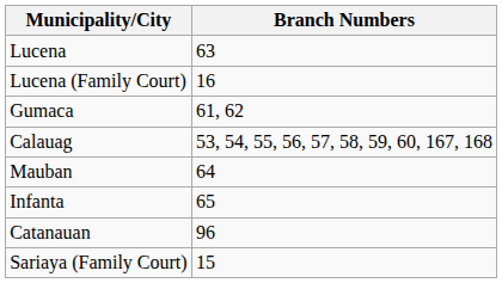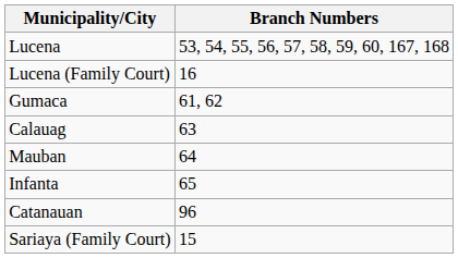Lucena | Branch Numbers: 63 -> 53, 54, 55, 56, 57, 58, 59, 60, 167, 168
Calauag | Branch Numbers: 53, 54, 55, 56, 57, 58, 59, 60, 167, 168 -> 63
